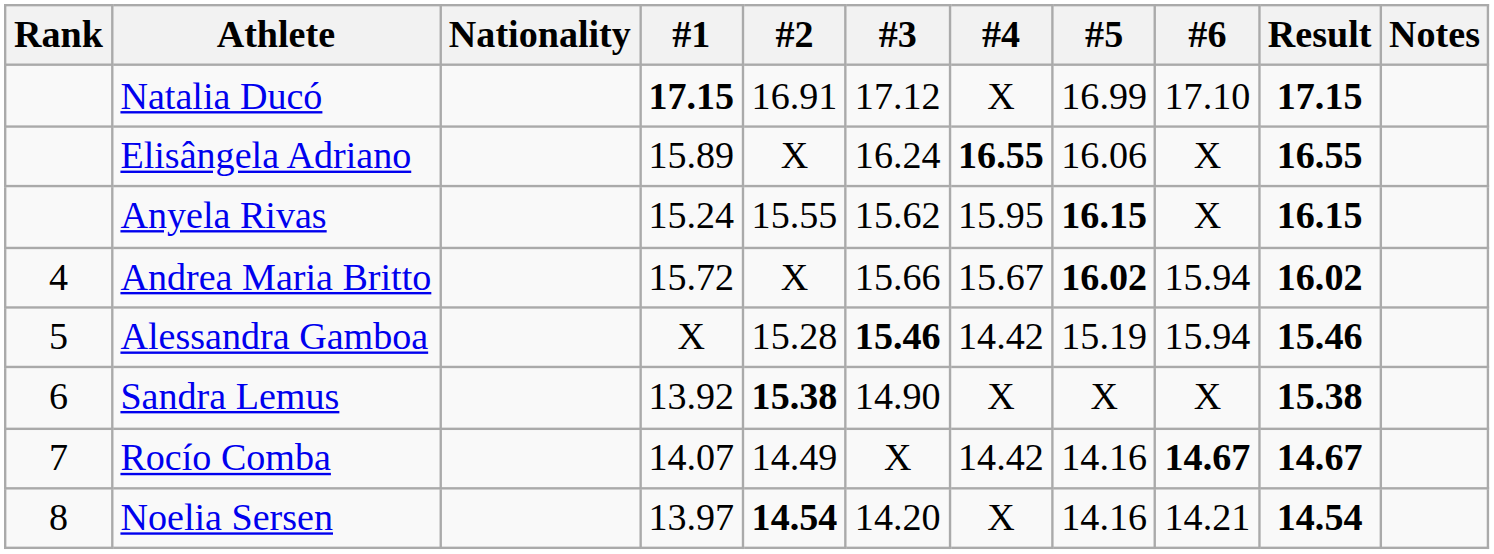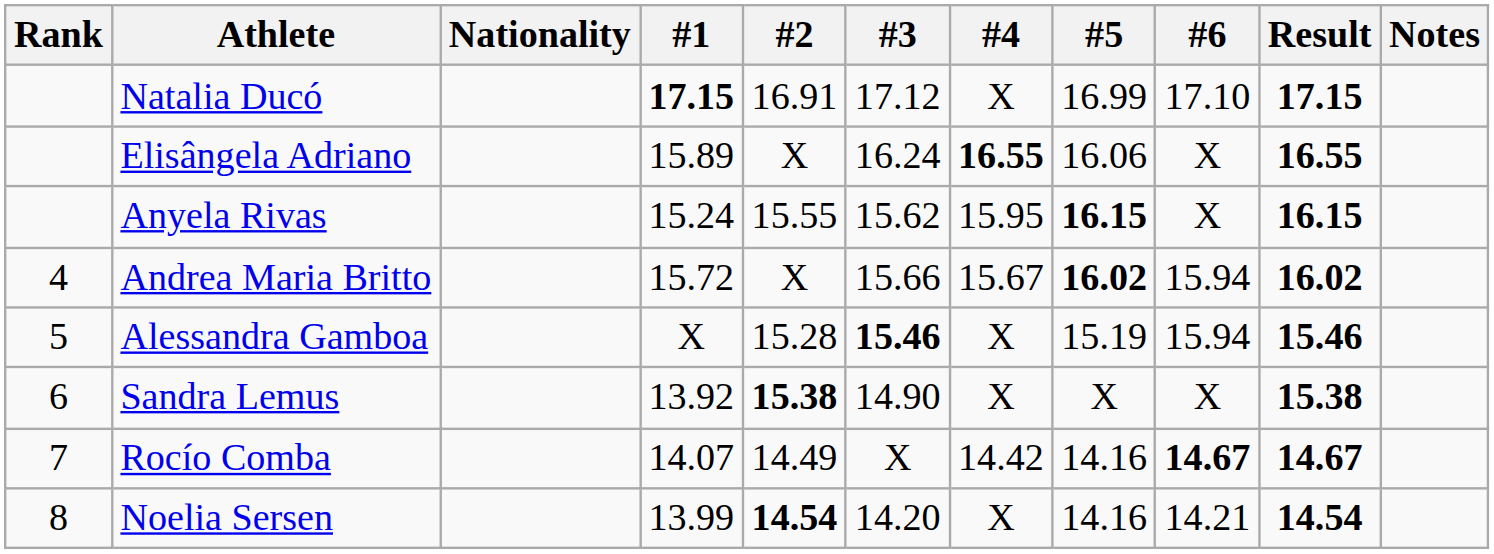Alessandra Gamboa | #4: 14.42 -> X
Noelia Sersen | #1: 13.97 -> 13.99
